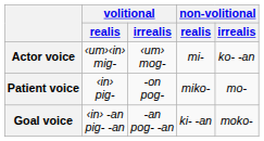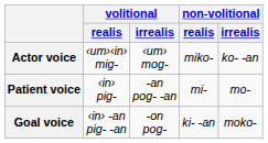Actor voice | non-volitional / realis: mi- -> miko-
Patient voice | volitional / irrealis: -on pog- -> -an pog- -an
Patient voice | non-volitional / realis: miko- -> mi-
Goal voice | volitional / irrealis: -an pog- -an -> -on pog-
